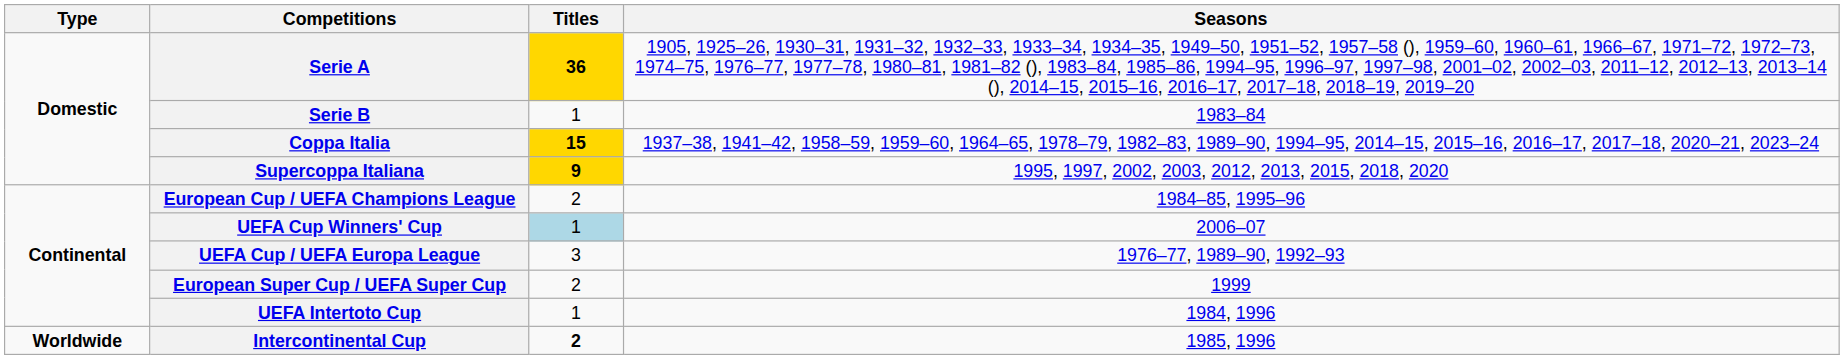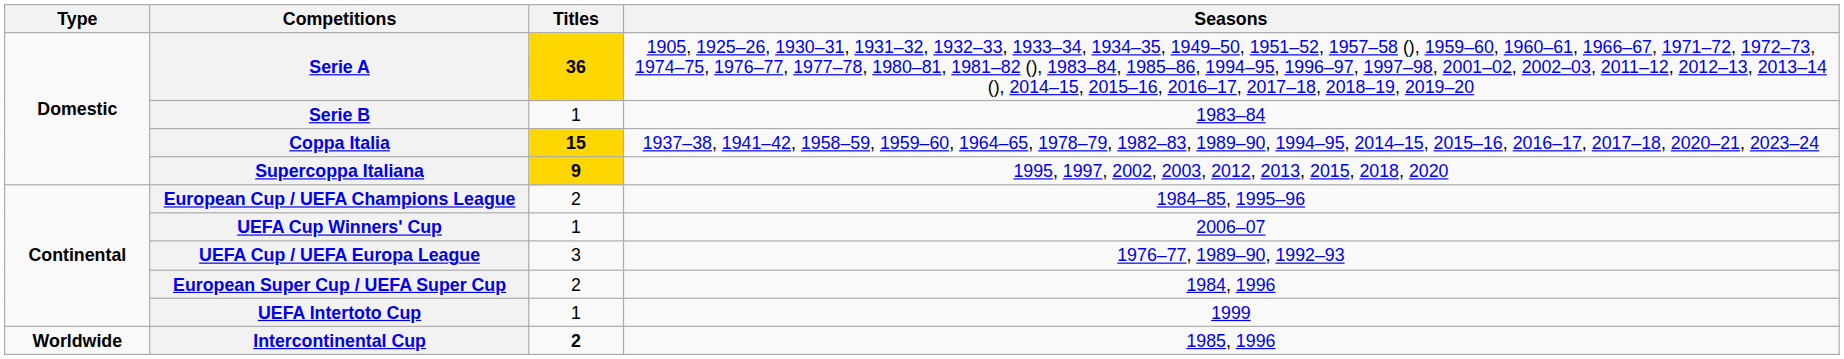UEFA Cup Winners' Cup | Titles: lightblue background -> no background
European Super Cup / UEFA Super Cup | Seasons: 1999 -> 1984, 1996
UEFA Intertoto Cup | Seasons: 1984, 1996 -> 1999
